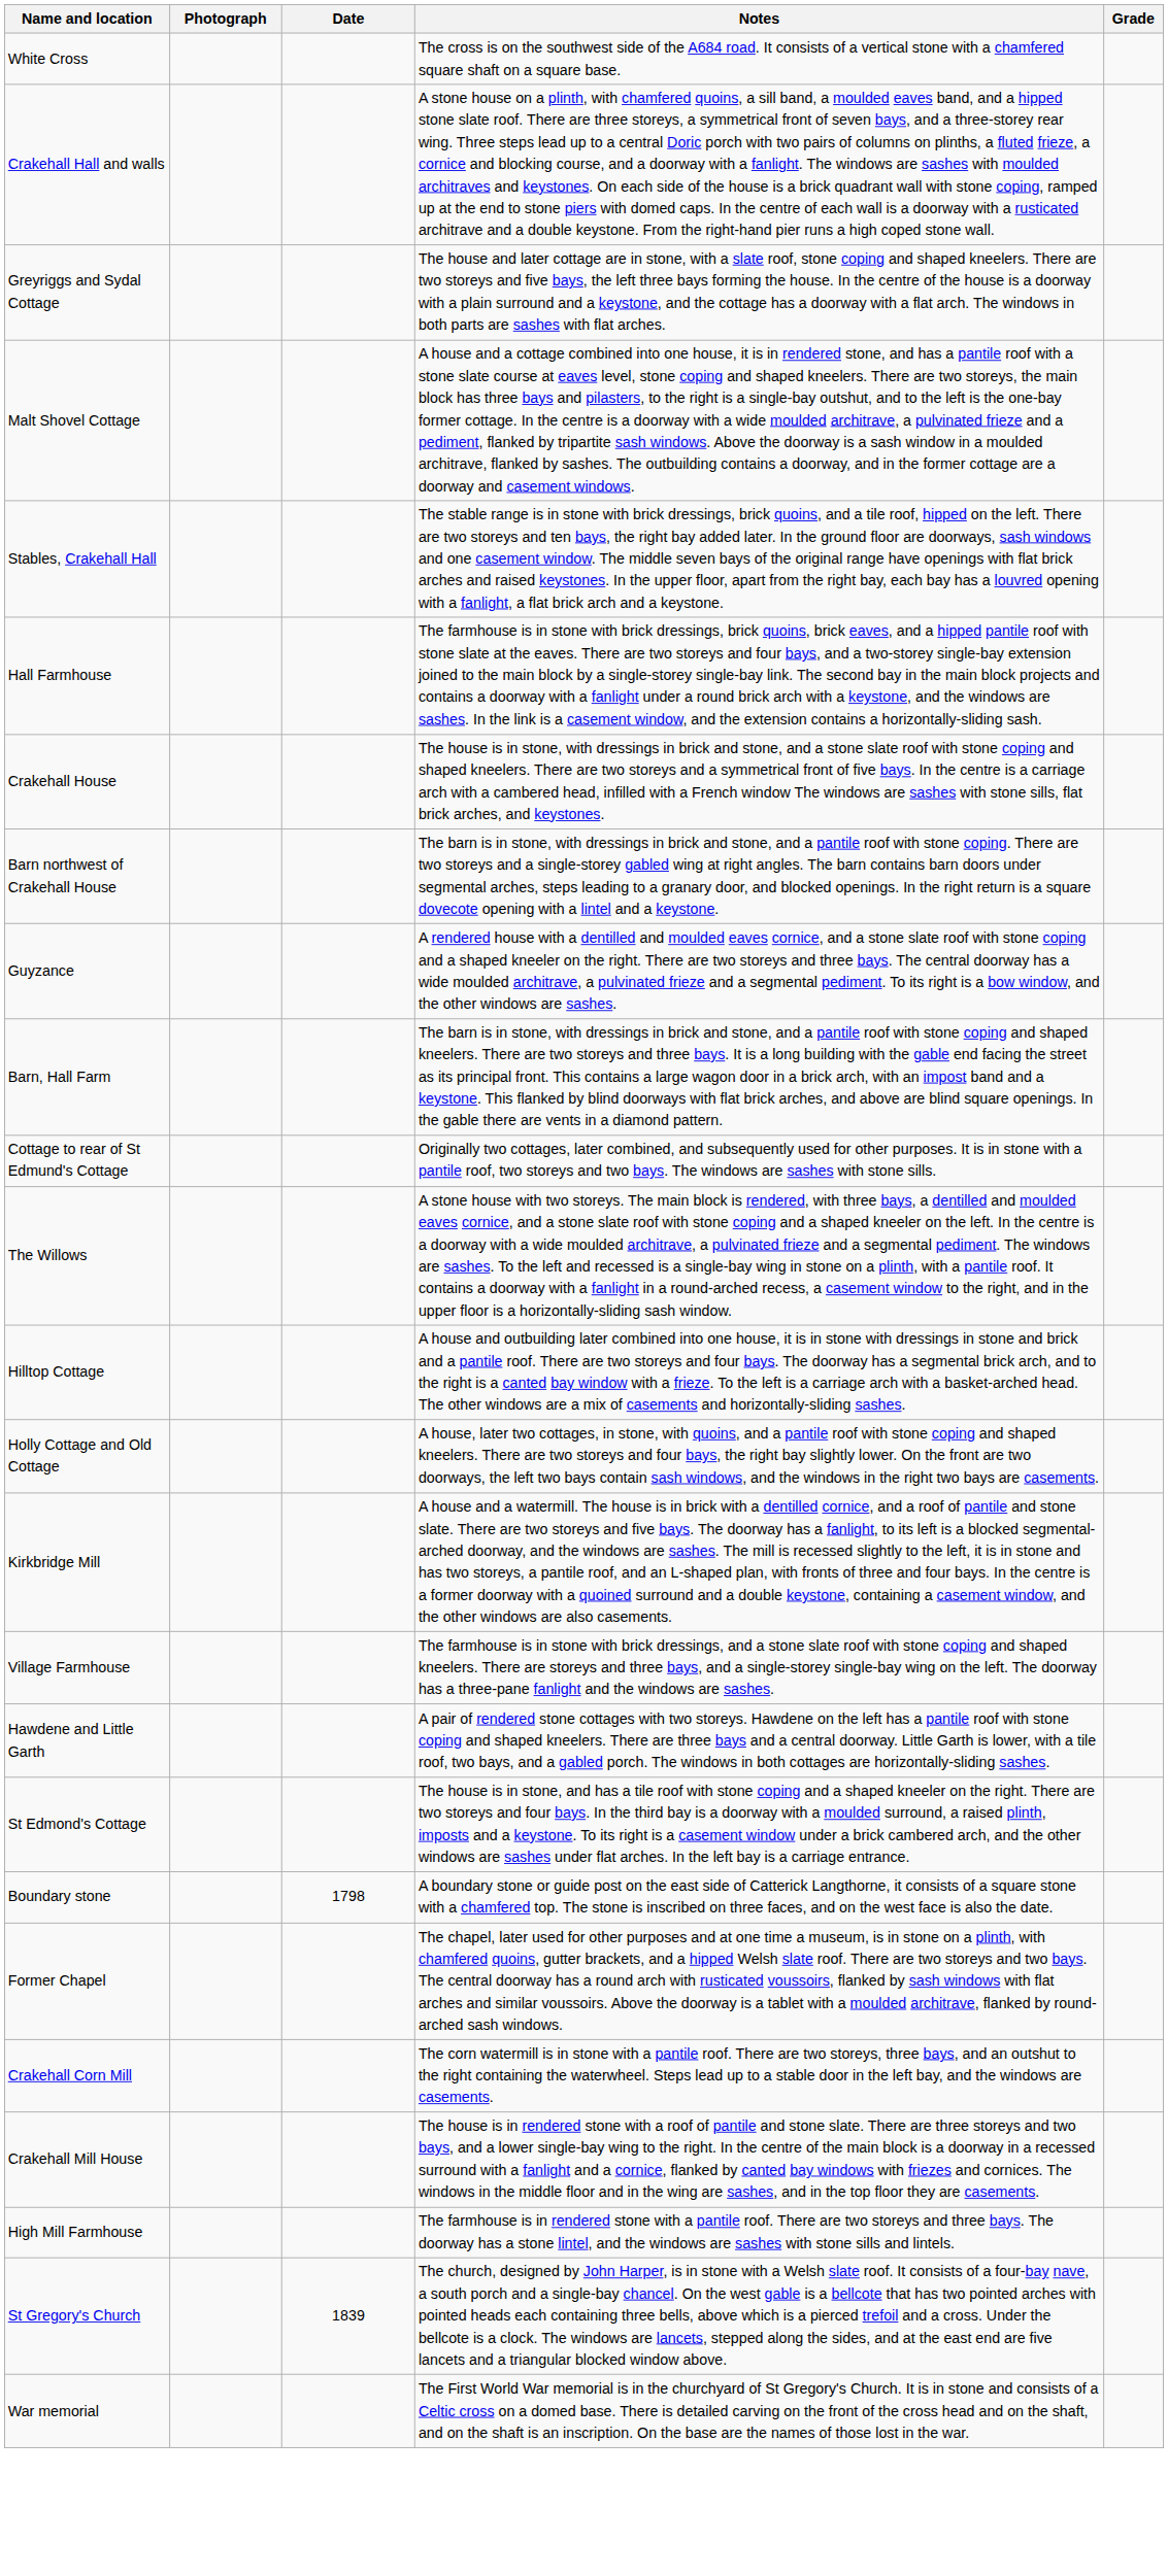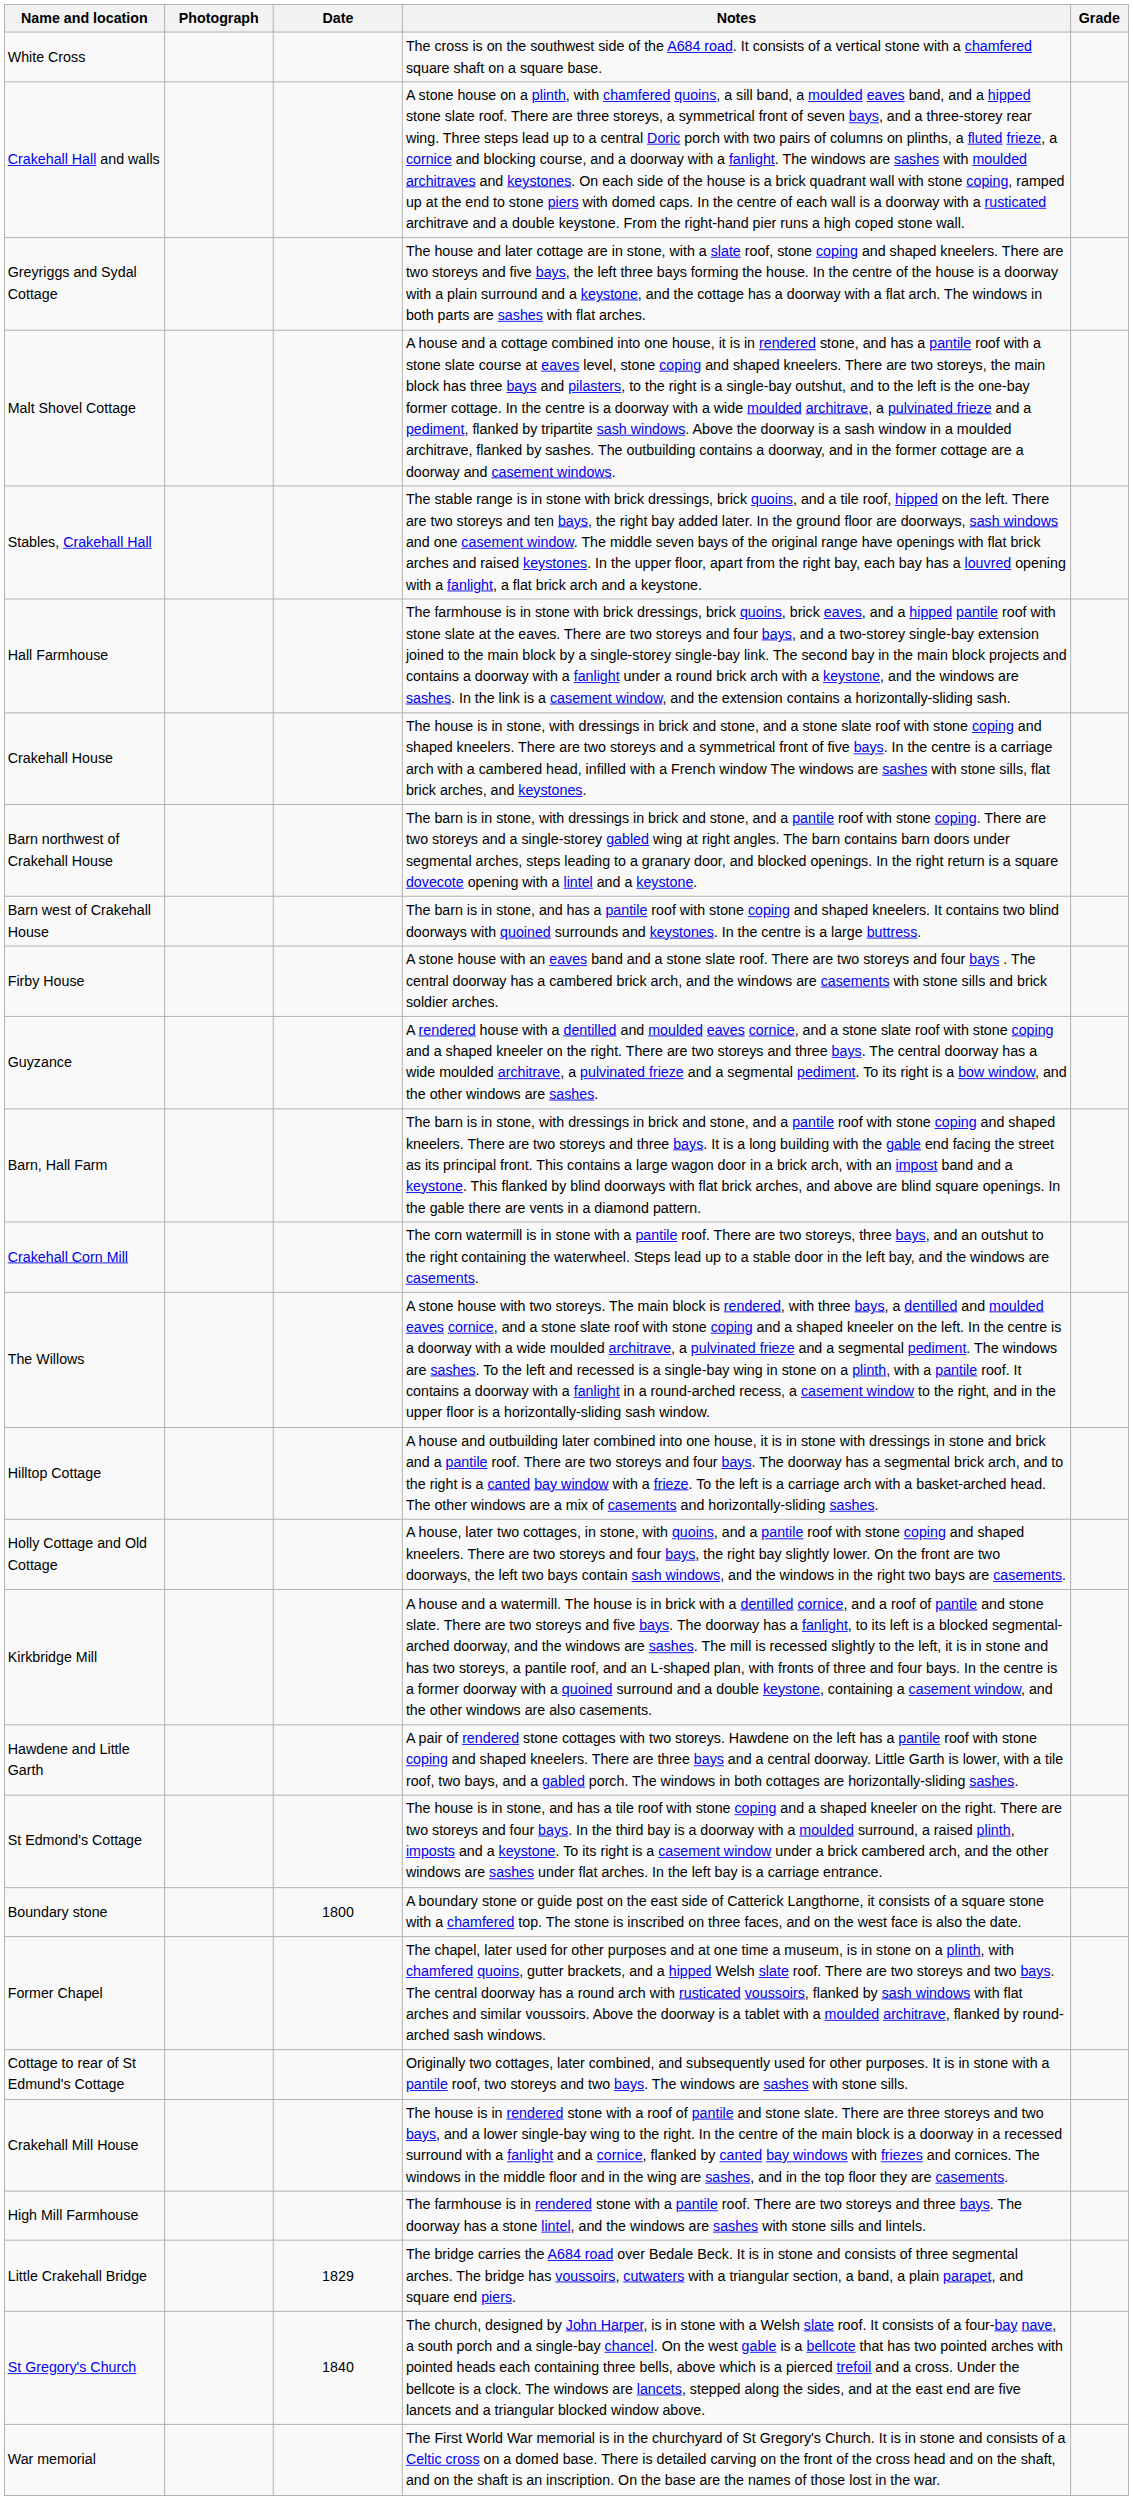+ row: Barn west of Crakehall House | The barn is in stone, and has a pantile roof with stone coping and shaped kneelers. It contains two blind doorways with quoined surrounds and keystones. In the centre is a large buttress.
+ row: Firby House | A stone house with an eaves band and a stone slate roof. There are two storeys and four bays . The central doorway has a cambered brick arch, and the windows are casements with stone sills and brick soldier arches.
rows swapped: Cottage to rear of St Edmund's Cottage <-> Crakehall Corn Mill
- row: Village Farmhouse | The farmhouse is in stone with brick dressings, and a stone slate roof with stone coping and shaped kneelers. There are storeys and three bays, and a single-storey single-bay wing on the left. The doorway has a three-pane fanlight and the windows are sashes.
Boundary stone | Date: 1798 -> 1800
+ row: Little Crakehall Bridge | 1829 | The bridge carries the A684 road over Bedale Beck. It is in stone and consists of three segmental arches. The bridge has voussoirs, cutwaters with a triangular section, a band, a plain parapet, and square end piers.
St Gregory's Church | Date: 1839 -> 1840
